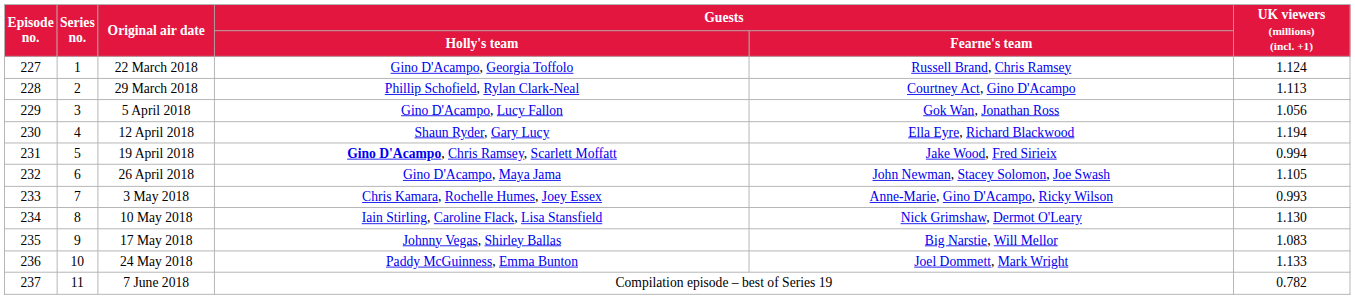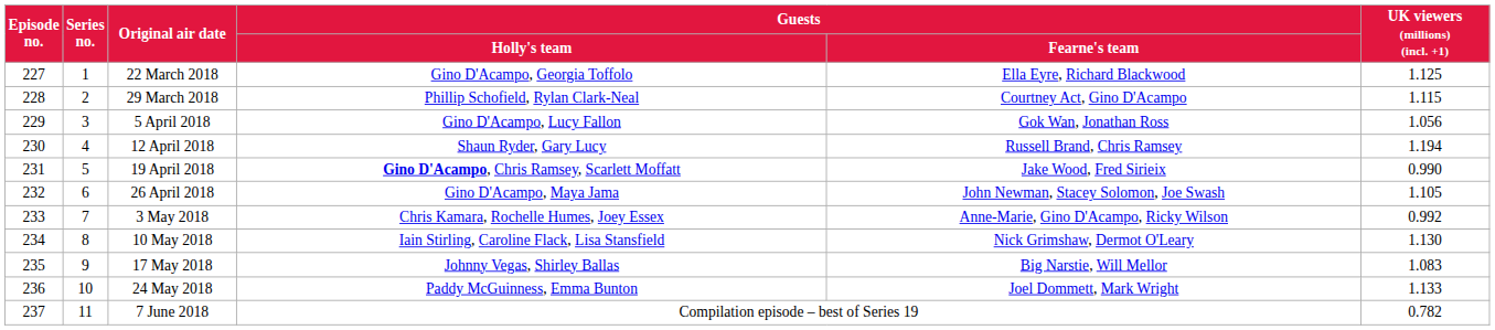22 March 2018 | Guests / Fearne's team: Russell Brand, Chris Ramsey -> Ella Eyre, Richard Blackwood
22 March 2018 | UK viewers (millions) (incl. +1): 1.124 -> 1.125
29 March 2018 | UK viewers (millions) (incl. +1): 1.113 -> 1.115
12 April 2018 | Guests / Fearne's team: Ella Eyre, Richard Blackwood -> Russell Brand, Chris Ramsey
19 April 2018 | UK viewers (millions) (incl. +1): 0.994 -> 0.990
3 May 2018 | UK viewers (millions) (incl. +1): 0.993 -> 0.992
